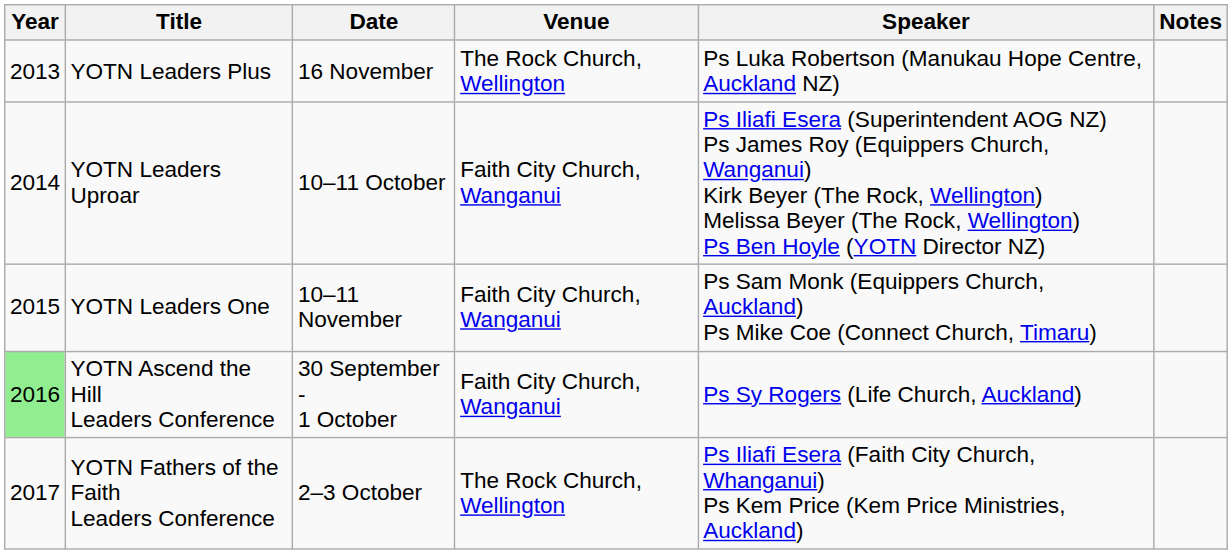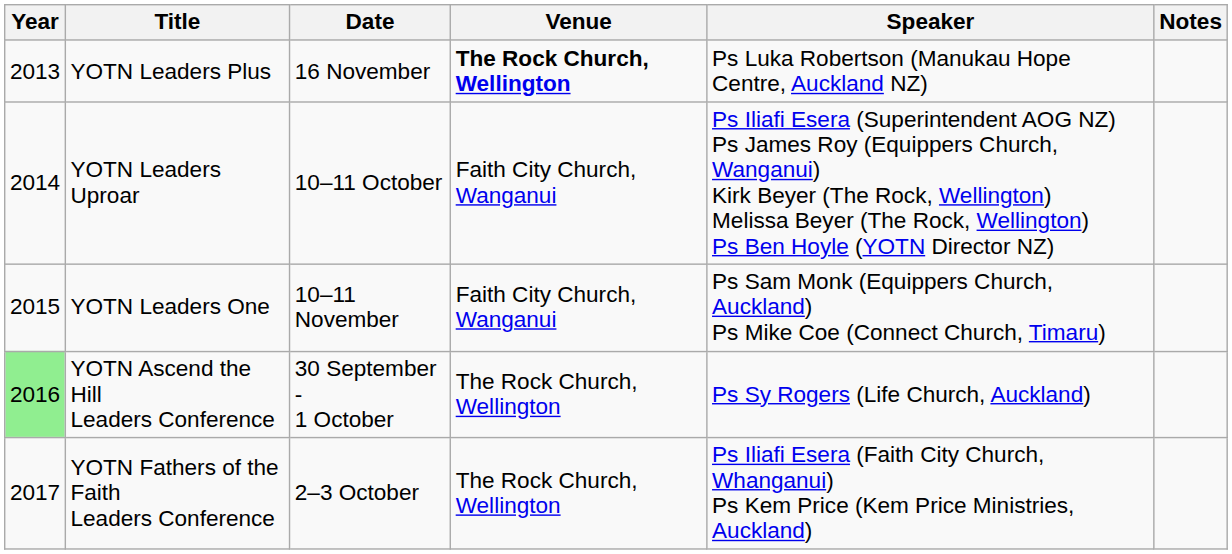YOTN Leaders Plus | Venue: normal -> bold
YOTN Ascend the Hill Leaders Conference | Venue: Faith City Church, Wanganui -> The Rock Church, Wellington
